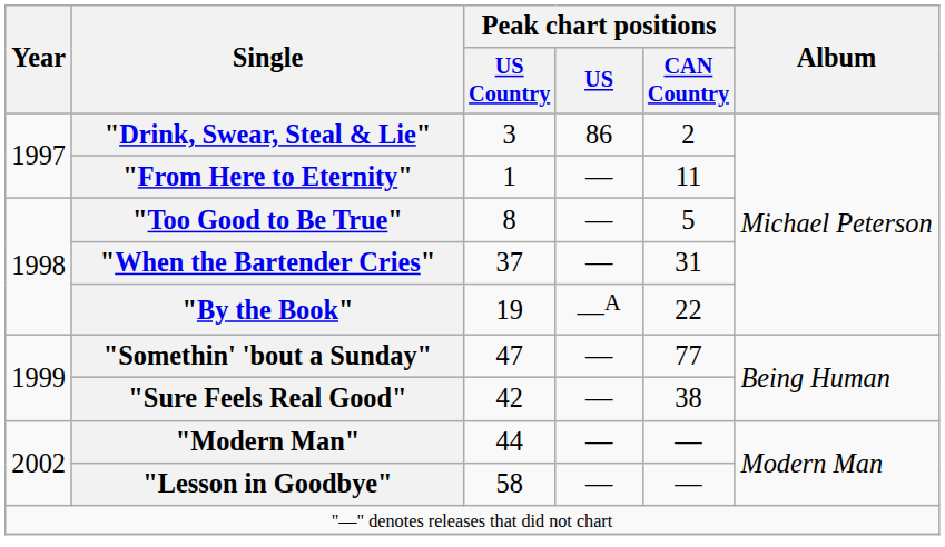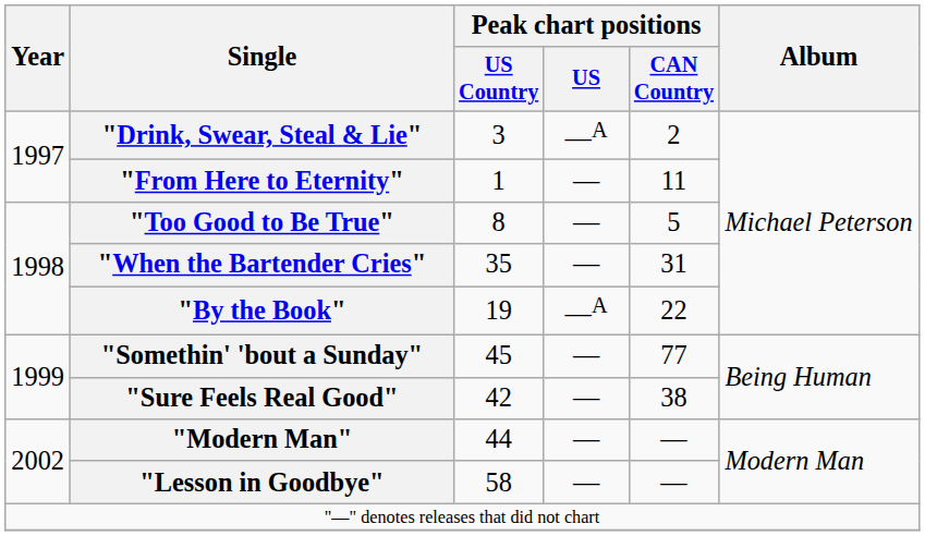"Drink, Swear, Steal & Lie" | Peak chart positions / US: 86 -> —A
"When the Bartender Cries" | Peak chart positions / US Country: 37 -> 35
"Somethin' 'bout a Sunday" | Peak chart positions / US Country: 47 -> 45
